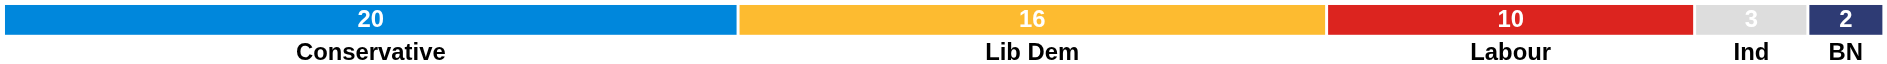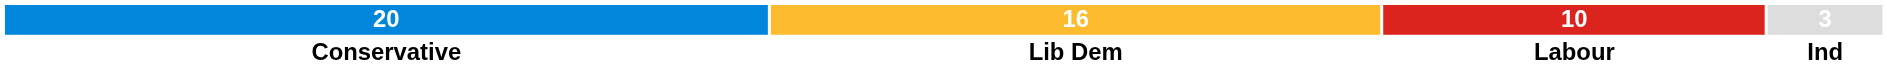- column: 2 | BN
